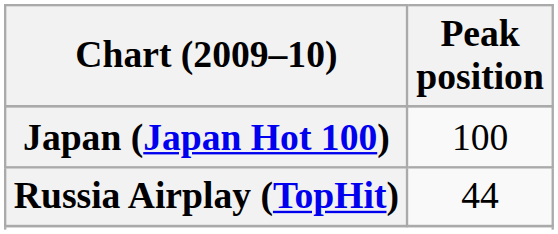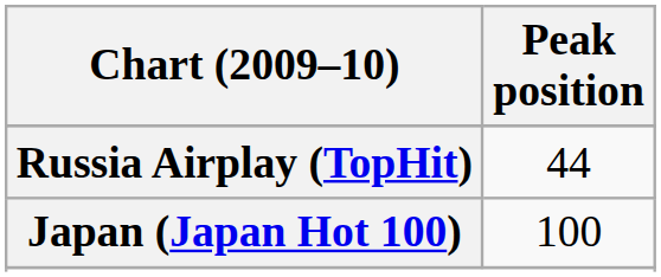rows swapped: Japan (Japan Hot 100) <-> Russia Airplay (TopHit)
